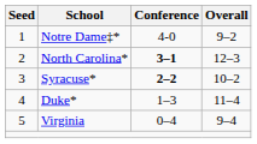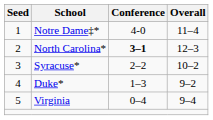Notre Dame‡* | Overall: 9–2 -> 11–4
Syracuse* | Conference: bold -> normal
Duke* | Overall: 11–4 -> 9–2
